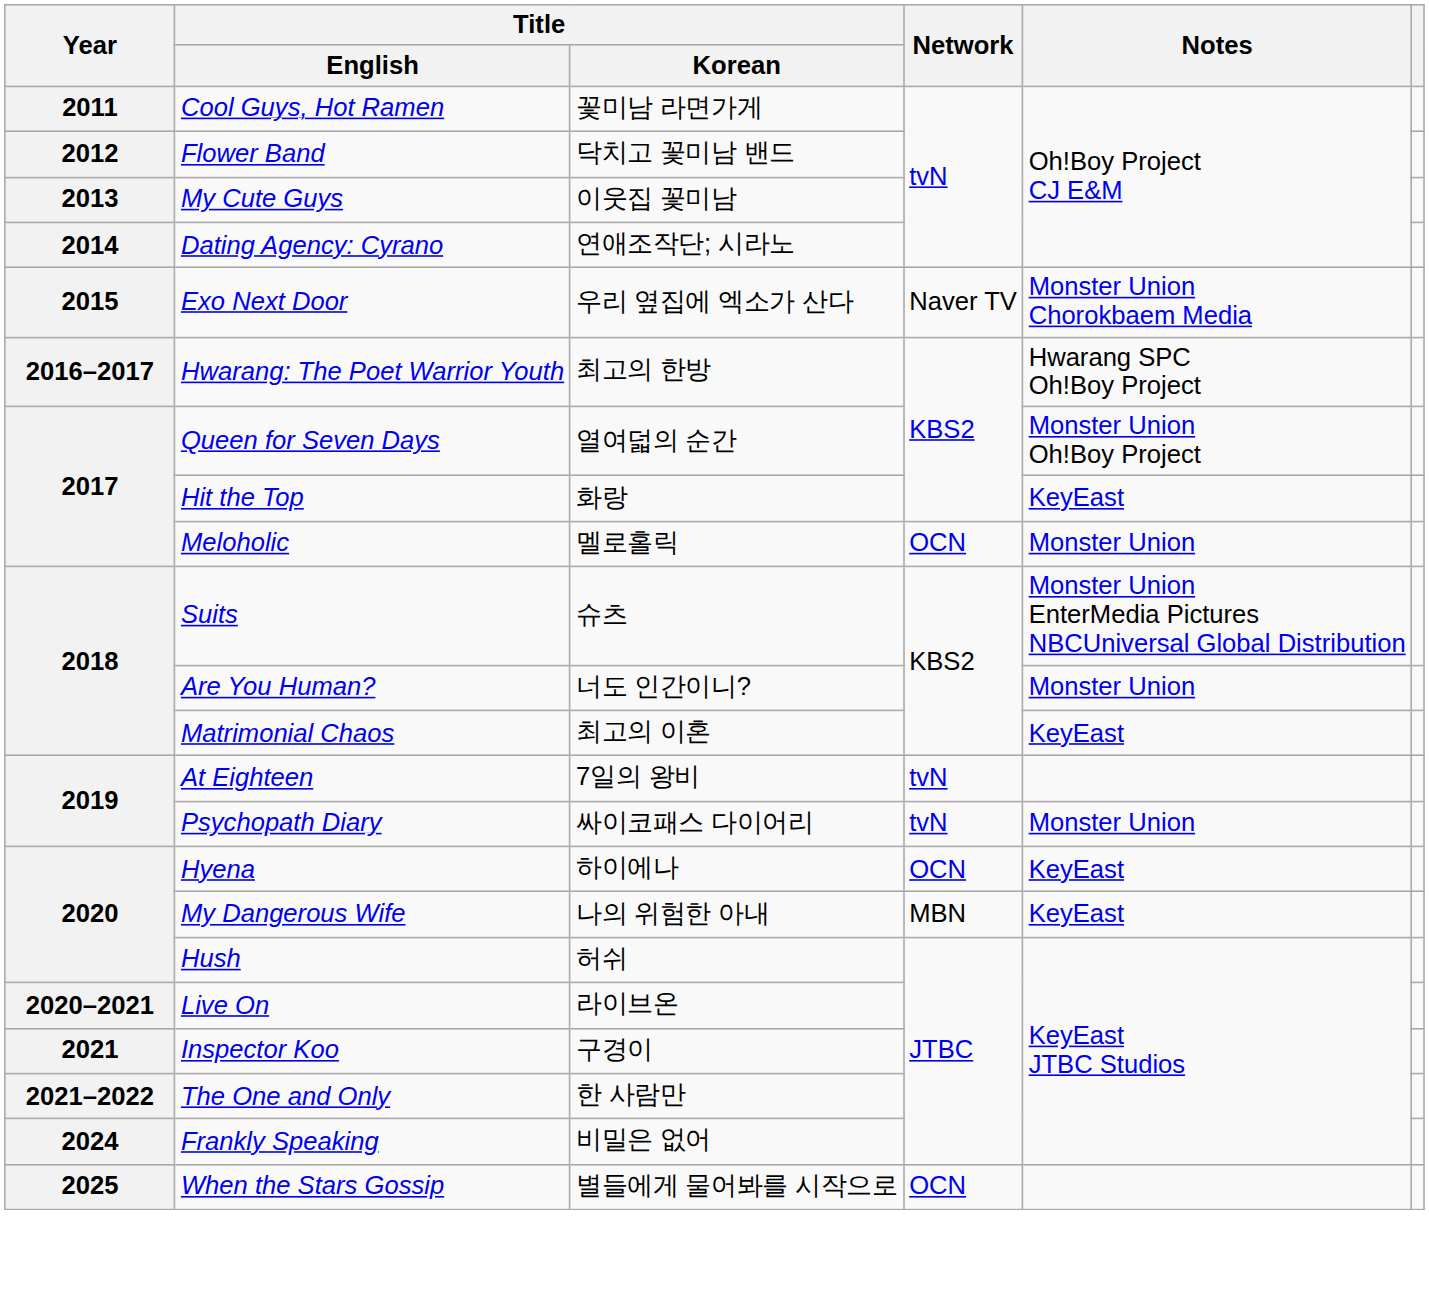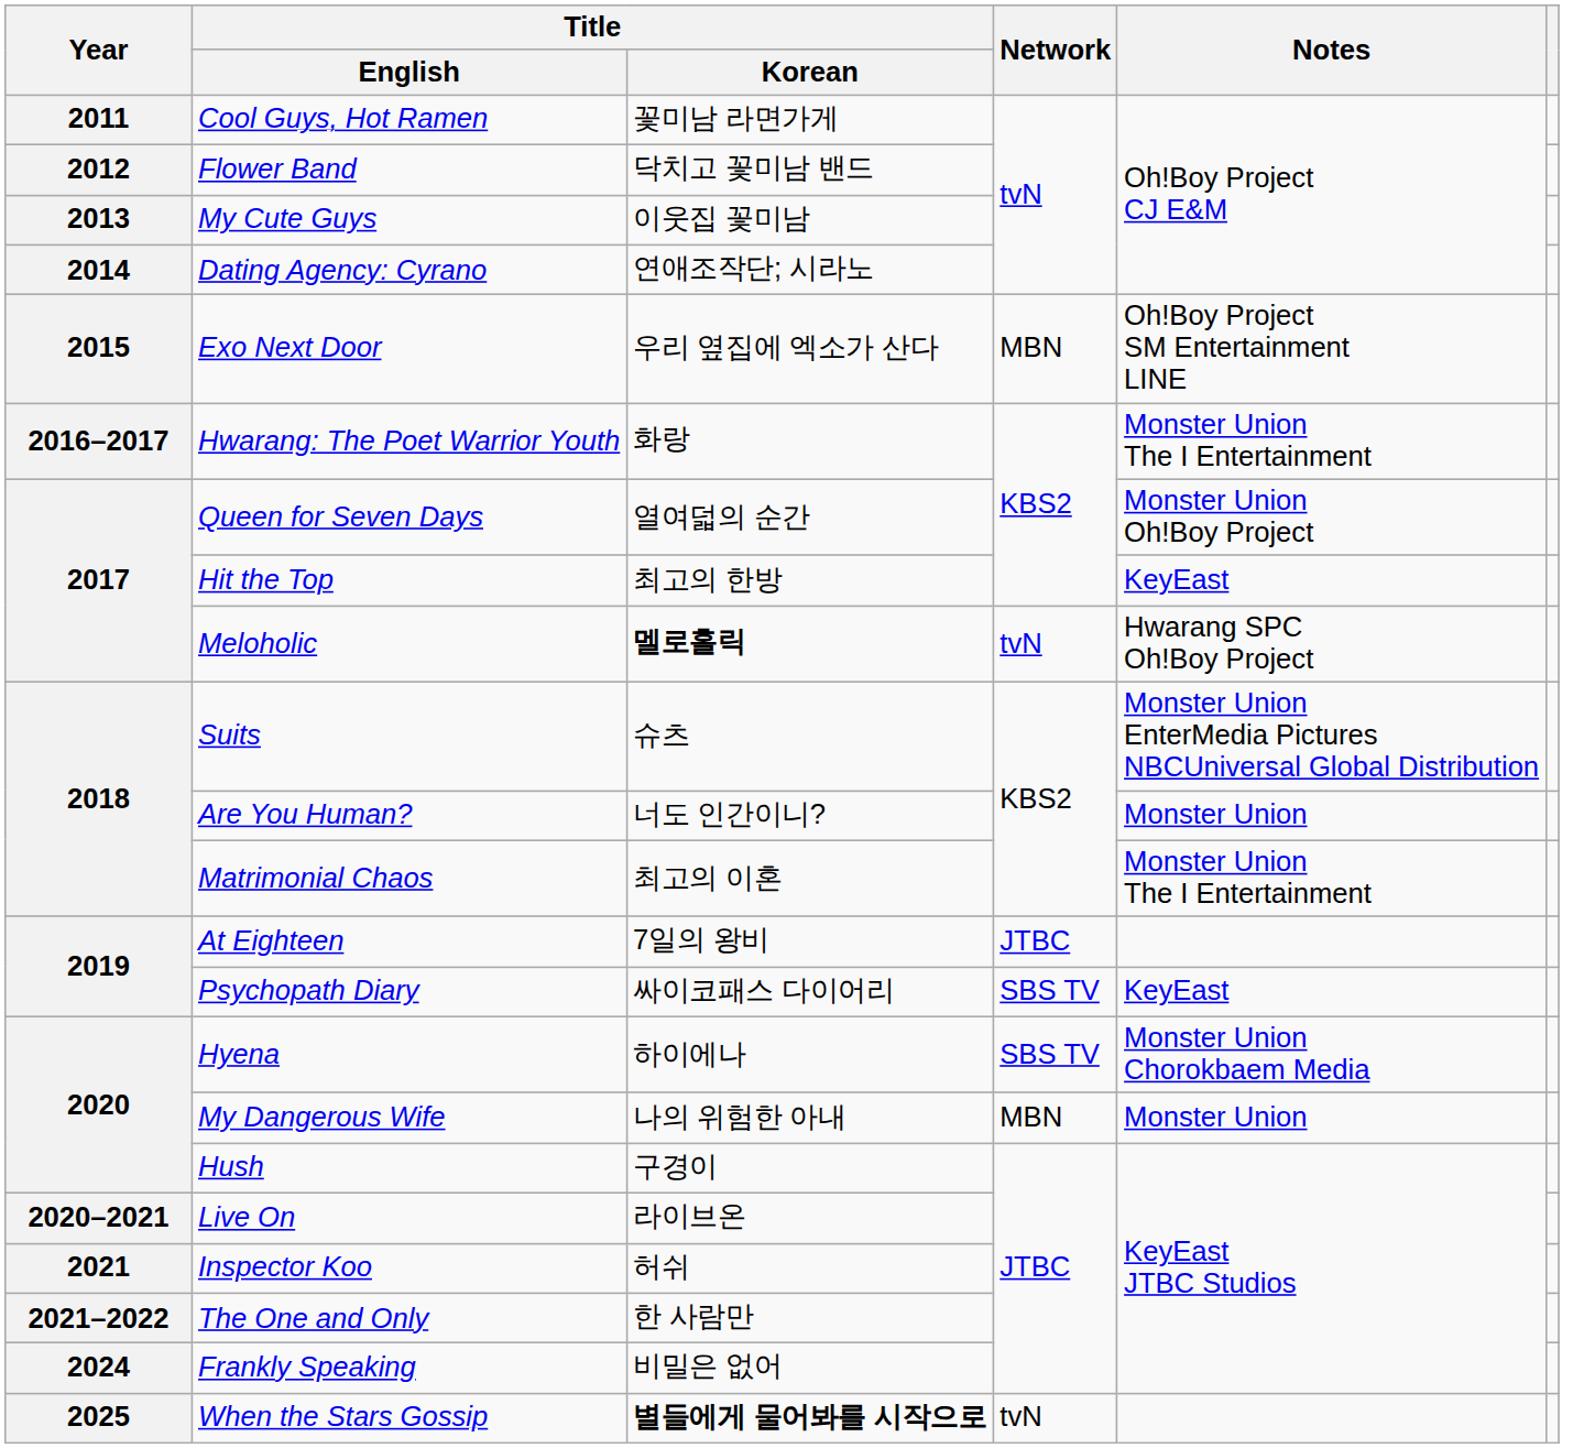Exo Next Door | Network: Naver TV -> MBN
Exo Next Door | Notes: Monster Union Chorokbaem Media -> Oh!Boy Project SM Entertainment LINE
Hwarang: The Poet Warrior Youth | Title / Korean: 최고의 한방 -> 화랑
Hwarang: The Poet Warrior Youth | Notes: Hwarang SPC Oh!Boy Project -> Monster Union The I Entertainment
Hit the Top | Title / Korean: 화랑 -> 최고의 한방
Meloholic | Title / Korean: normal -> bold
Meloholic | Network: OCN -> tvN
Meloholic | Notes: Monster Union -> Hwarang SPC Oh!Boy Project
Matrimonial Chaos | Notes: KeyEast -> Monster Union The I Entertainment
At Eighteen | Network: tvN -> JTBC
Psychopath Diary | Network: tvN -> SBS TV
Psychopath Diary | Notes: Monster Union -> KeyEast
Hyena | Network: OCN -> SBS TV
Hyena | Notes: KeyEast -> Monster Union Chorokbaem Media
My Dangerous Wife | Notes: KeyEast -> Monster Union
Hush | Title / Korean: 허쉬 -> 구경이
Inspector Koo | Title / Korean: 구경이 -> 허쉬
When the Stars Gossip | Title / Korean: normal -> bold
When the Stars Gossip | Network: OCN -> tvN
